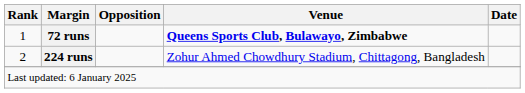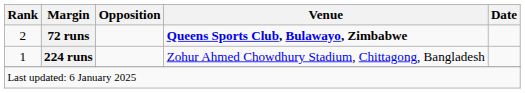72 runs | Rank: 1 -> 2
224 runs | Rank: 2 -> 1
